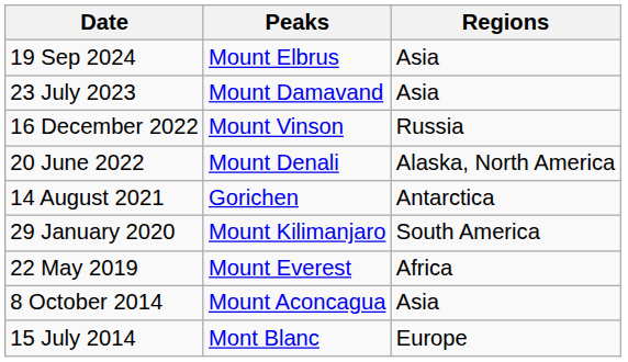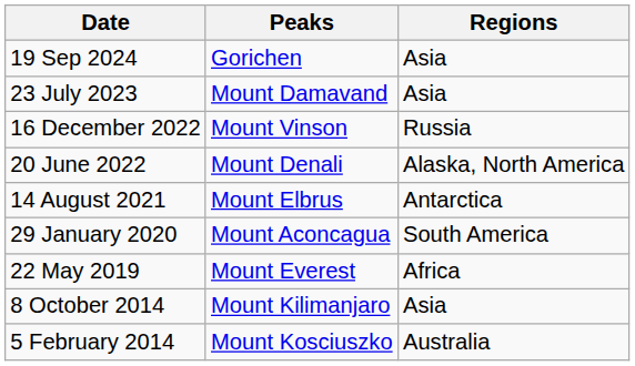19 Sep 2024 | Peaks: Mount Elbrus -> Gorichen
14 August 2021 | Peaks: Gorichen -> Mount Elbrus
29 January 2020 | Peaks: Mount Kilimanjaro -> Mount Aconcagua
8 October 2014 | Peaks: Mount Aconcagua -> Mount Kilimanjaro
- row: 15 July 2014 | Mont Blanc | Europe
+ row: 5 February 2014 | Mount Kosciuszko | Australia
